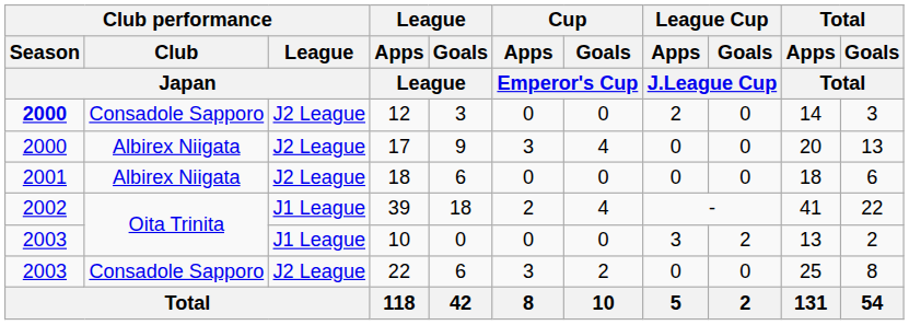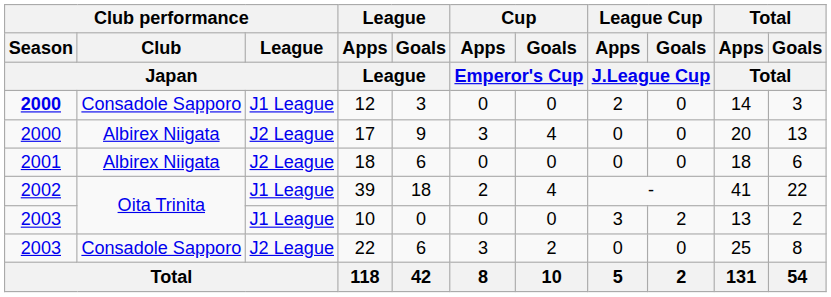12 | Club performance / League / Japan: J2 League -> J1 League
